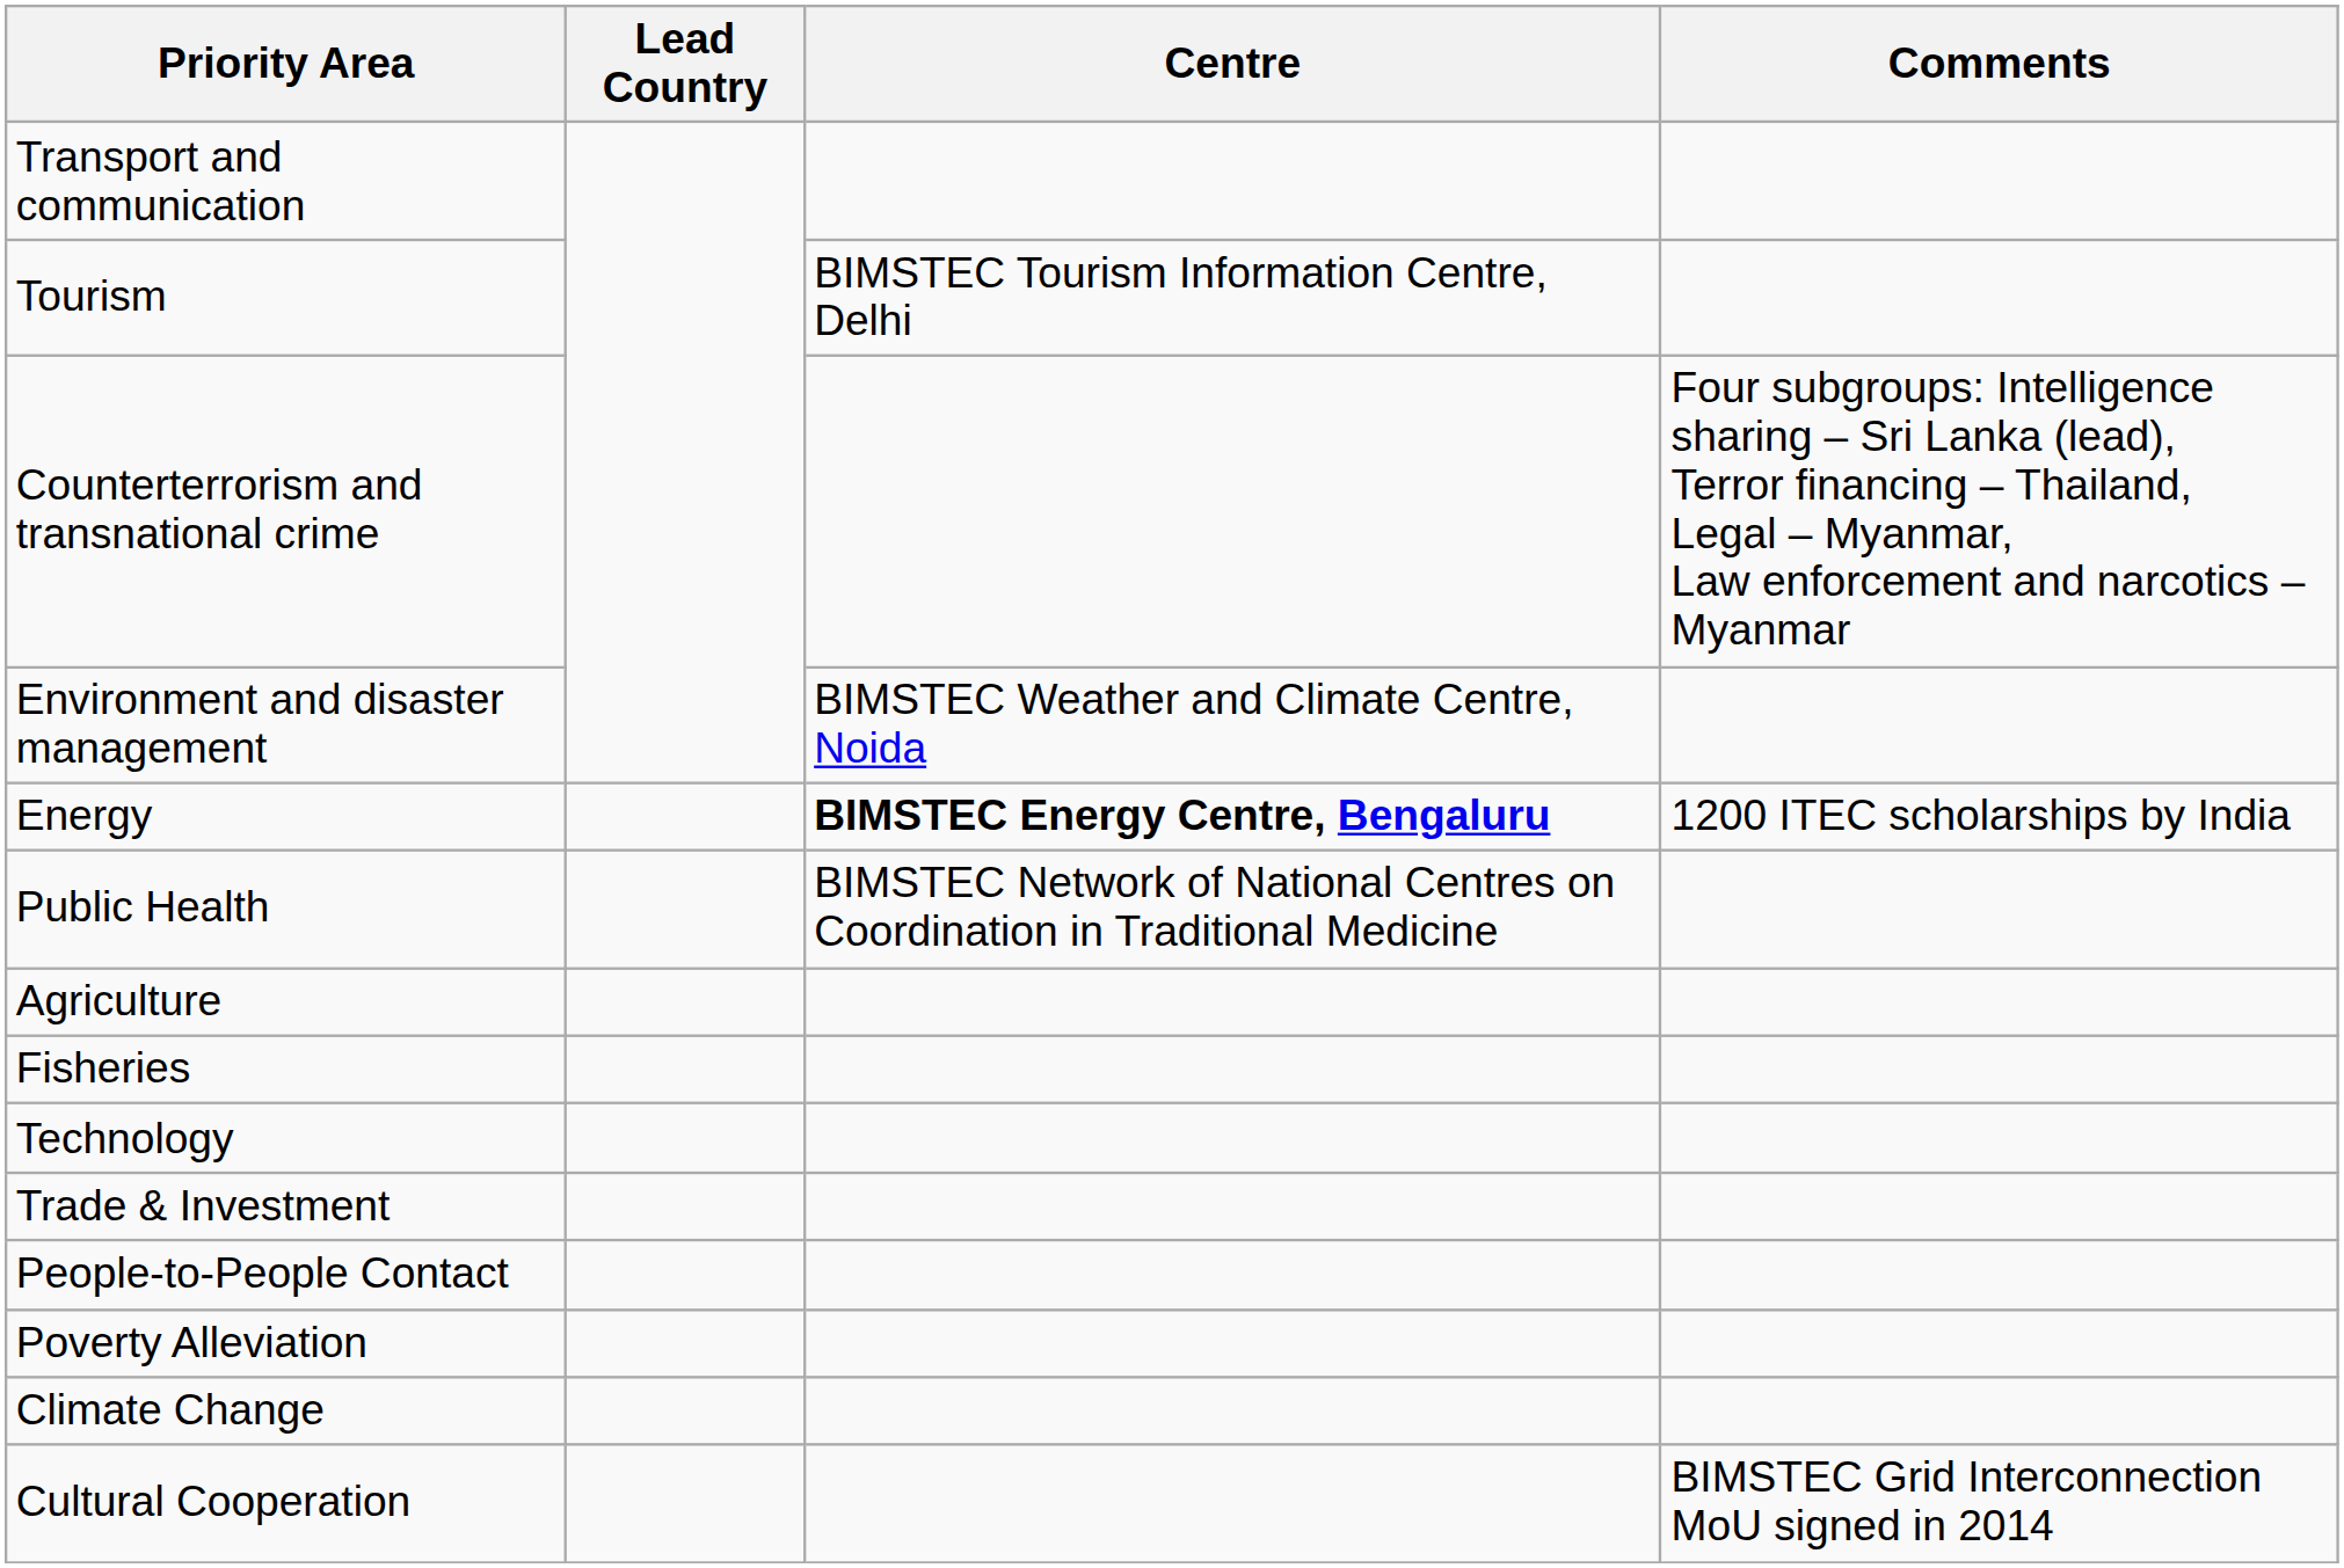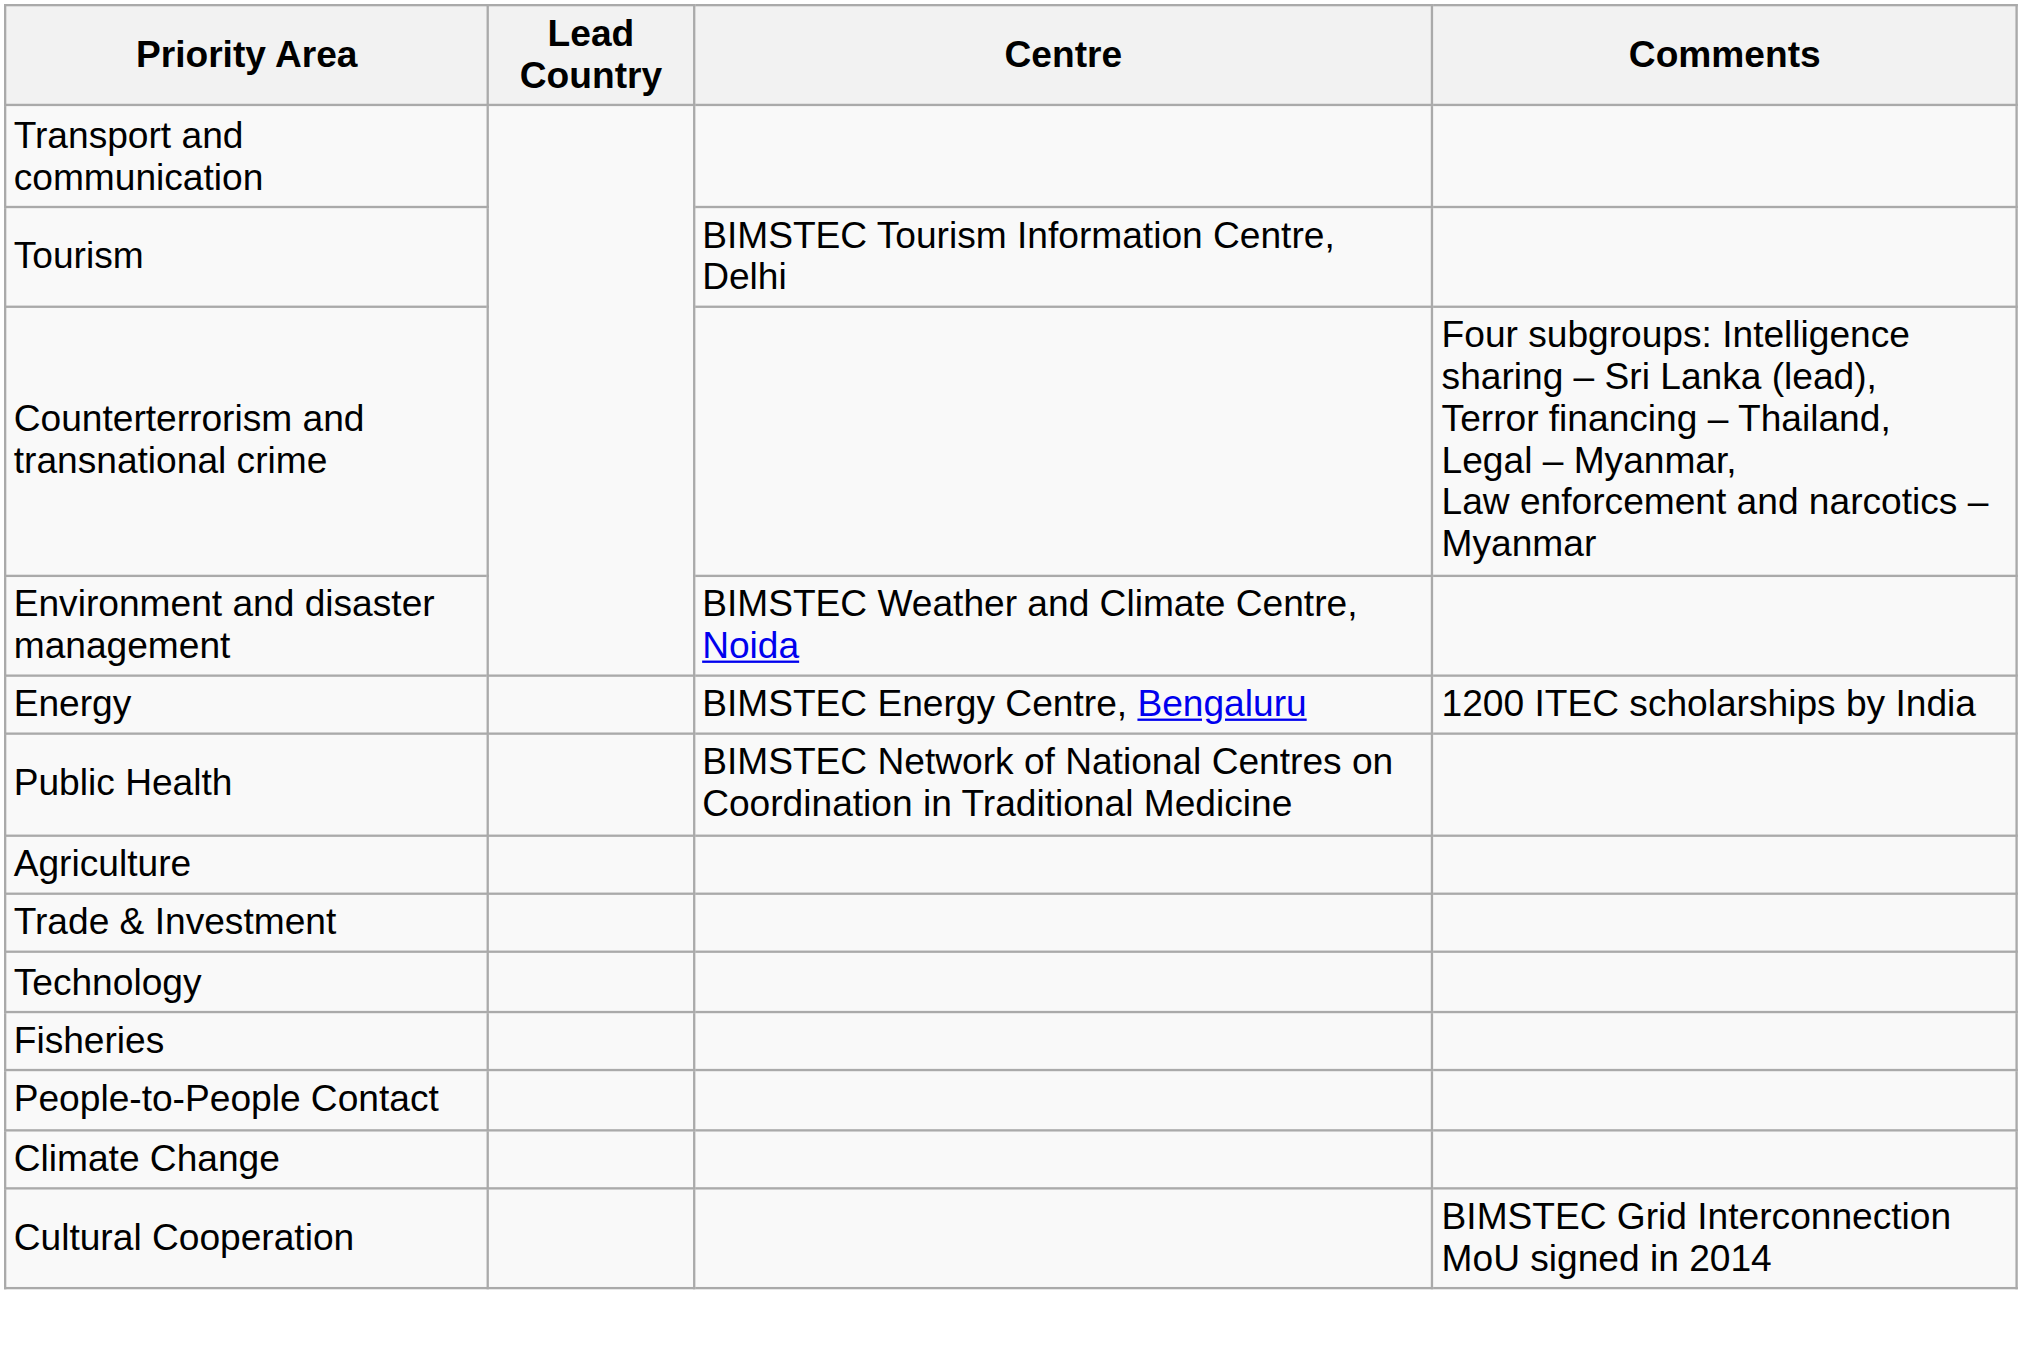Energy | Centre: bold -> normal
rows swapped: Trade & Investment <-> Fisheries
- row: Poverty Alleviation
